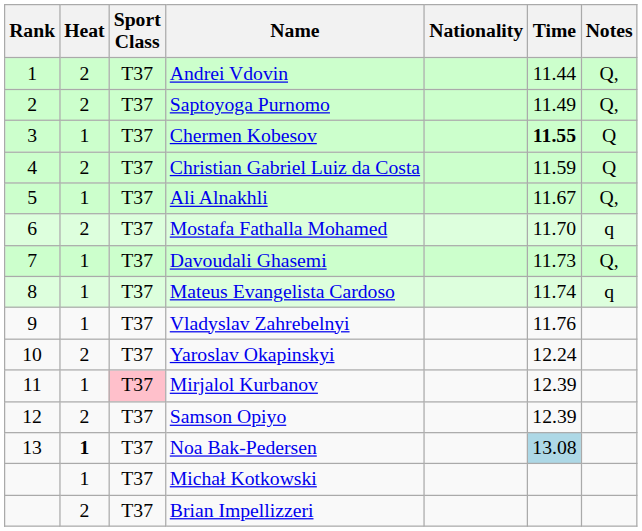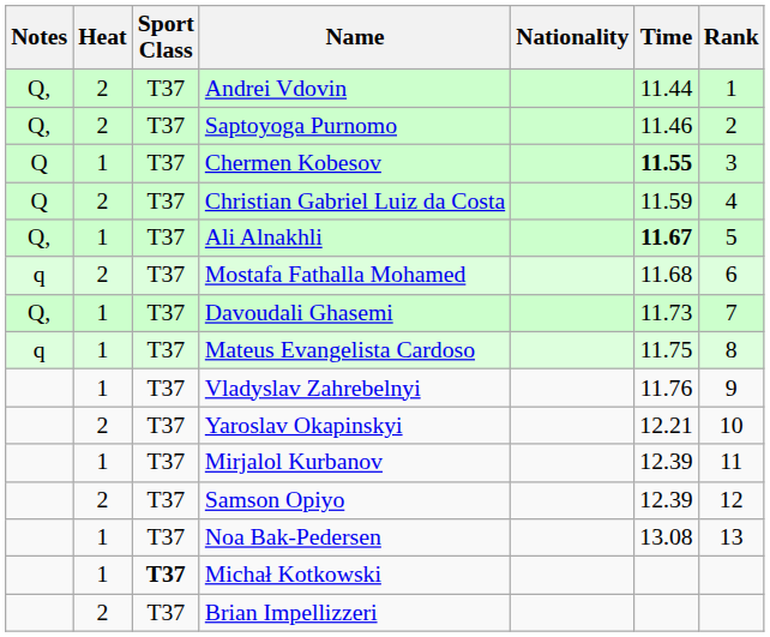columns swapped: Rank <-> Notes
Saptoyoga Purnomo | Time: 11.49 -> 11.46
Ali Alnakhli | Time: normal -> bold
Mostafa Fathalla Mohamed | Time: 11.70 -> 11.68
Mateus Evangelista Cardoso | Time: 11.74 -> 11.75
Yaroslav Okapinskyi | Time: 12.24 -> 12.21
Mirjalol Kurbanov | Sport Class: pink background -> no background
Noa Bak-Pedersen | Heat: bold -> normal
Noa Bak-Pedersen | Time: lightblue background -> no background
Michał Kotkowski | Sport Class: normal -> bold
